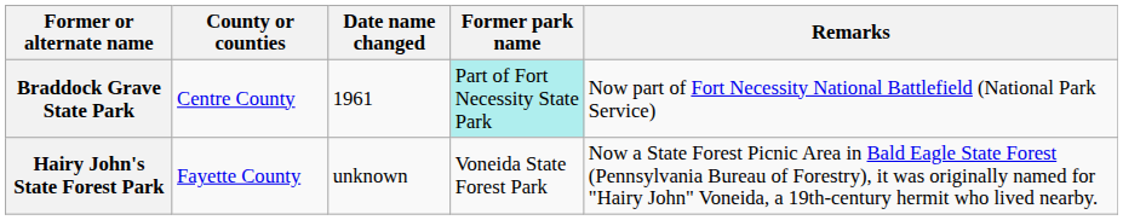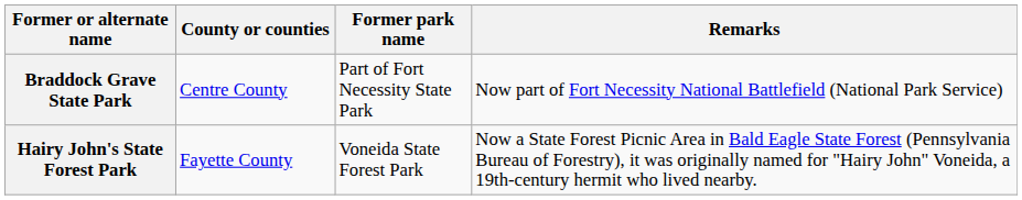- column: Date name changed | 1961 | unknown
Braddock Grave State Park | Former park name: paleturquoise background -> no background
